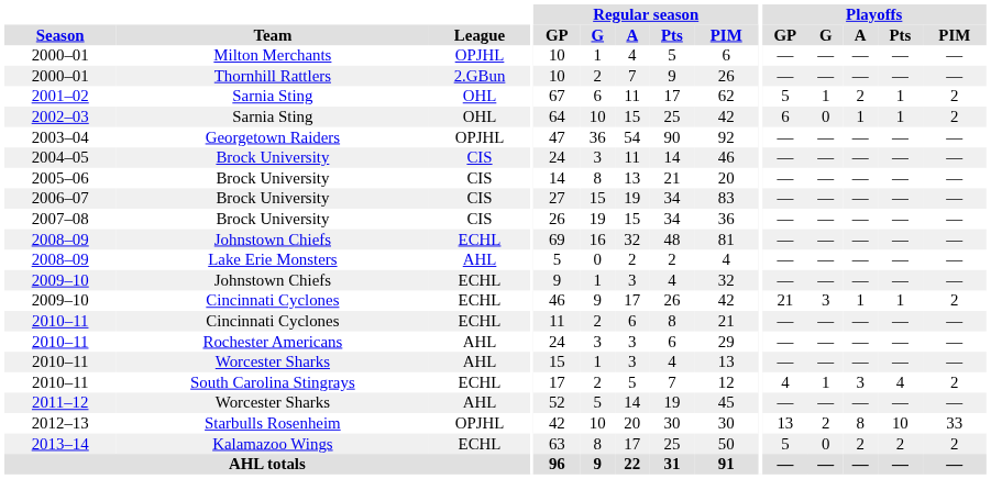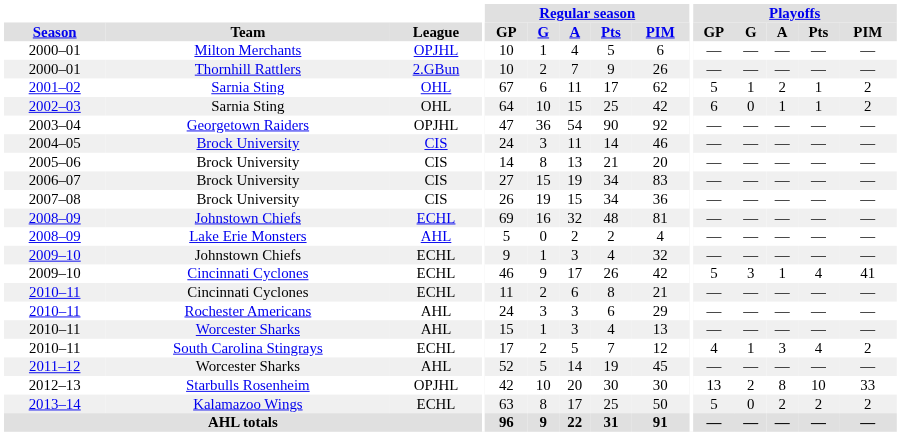2009–10 / Cincinnati Cyclones | Playoffs / GP: 21 -> 5
2009–10 / Cincinnati Cyclones | Playoffs / Pts: 1 -> 4
2009–10 / Cincinnati Cyclones | Playoffs / PIM: 2 -> 41
